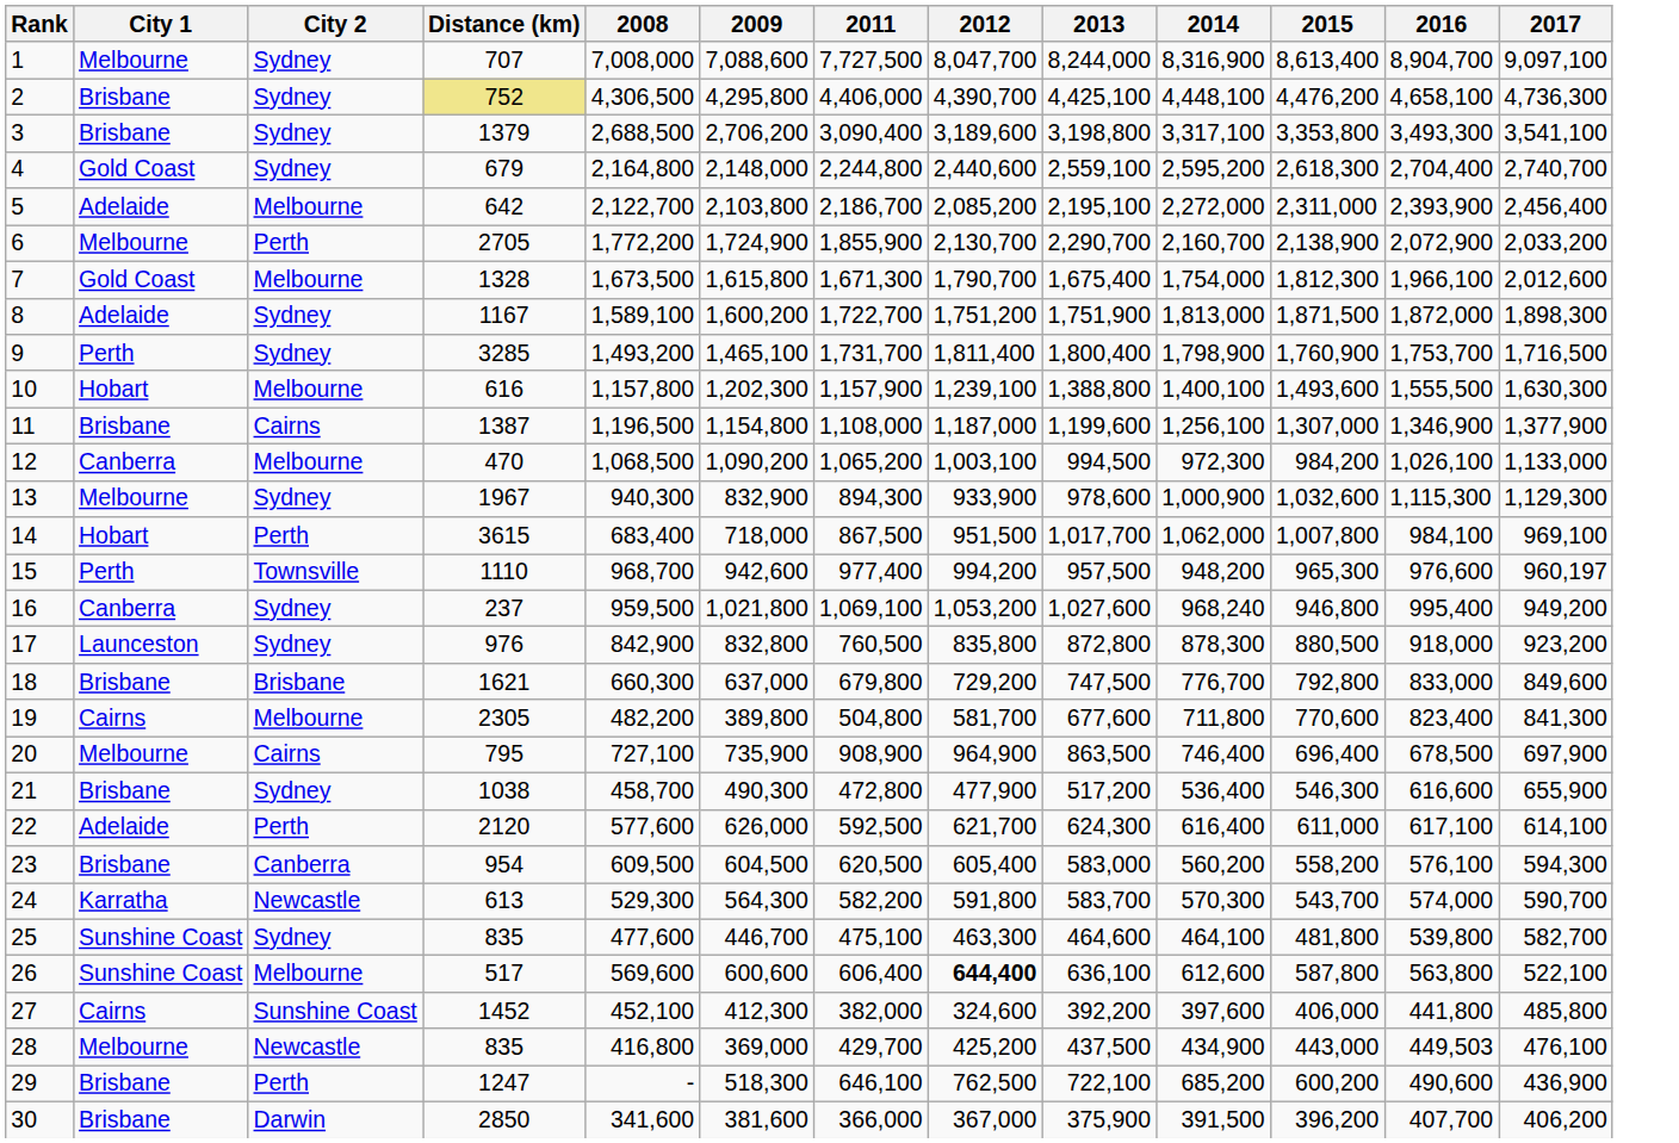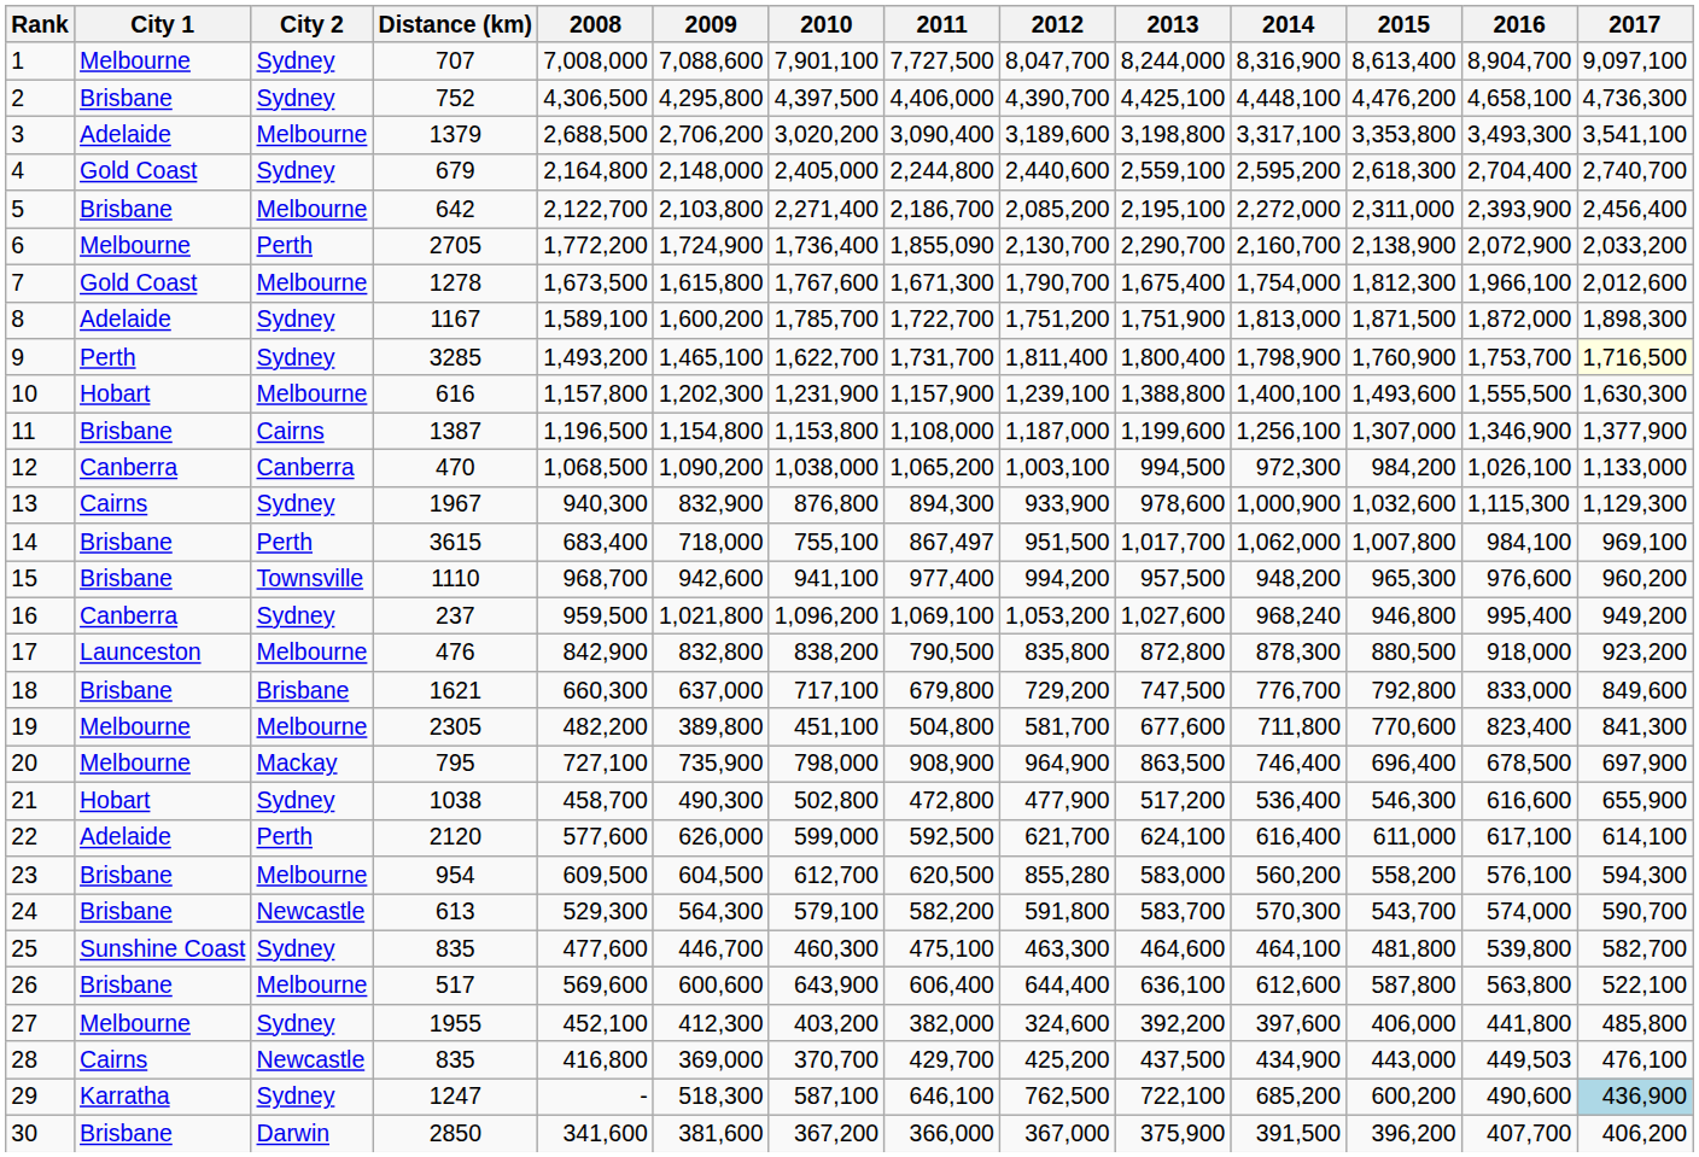+ column: 2010 | 7,901,100 | 4,397,500 | 3,020,200 | 2,405,000 | 2,271,400 | 1,736,400 | 1,767,600 | 1,785,700 | 1,622,700 | 1,231,900 | 1,153,800 | 1,038,000 | 876,800 | 755,100 | 941,100 | 1,096,200 | 838,200 | 717,100 | 451,100 | 798,000 | 502,800 | 599,000 | 612,700 | 579,100 | 460,300 | 643,900 | 403,200 | 370,700 | 587,100 | 367,200
2 | Distance (km): khaki background -> no background
3 | City 1: Brisbane -> Adelaide
3 | City 2: Sydney -> Melbourne
5 | City 1: Adelaide -> Brisbane
6 | 2011: 1,855,900 -> 1,855,090
7 | Distance (km): 1328 -> 1278
9 | 2017: no background -> lightyellow background
12 | City 2: Melbourne -> Canberra
13 | City 1: Melbourne -> Cairns
14 | City 1: Hobart -> Brisbane
14 | 2011: 867,500 -> 867,497
15 | City 1: Perth -> Brisbane
15 | 2017: 960,197 -> 960,200
17 | City 2: Sydney -> Melbourne
17 | Distance (km): 976 -> 476
17 | 2011: 760,500 -> 790,500
19 | City 1: Cairns -> Melbourne
20 | City 2: Cairns -> Mackay
21 | City 1: Brisbane -> Hobart
22 | 2013: 624,300 -> 624,100
23 | City 2: Canberra -> Melbourne
23 | 2012: 605,400 -> 855,280
24 | City 1: Karratha -> Brisbane
26 | City 1: Sunshine Coast -> Brisbane
26 | 2012: bold -> normal
27 | City 1: Cairns -> Melbourne
27 | City 2: Sunshine Coast -> Sydney
27 | Distance (km): 1452 -> 1955
28 | City 1: Melbourne -> Cairns
29 | City 1: Brisbane -> Karratha
29 | City 2: Perth -> Sydney
29 | 2017: no background -> lightblue background
